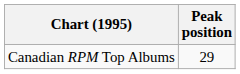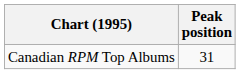Canadian RPM Top Albums | Peak position: 29 -> 31
